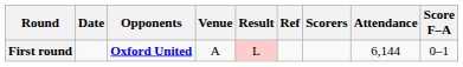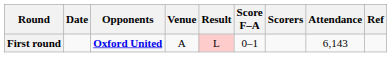columns swapped: Score F–A <-> Ref
First round | Attendance: 6,144 -> 6,143
